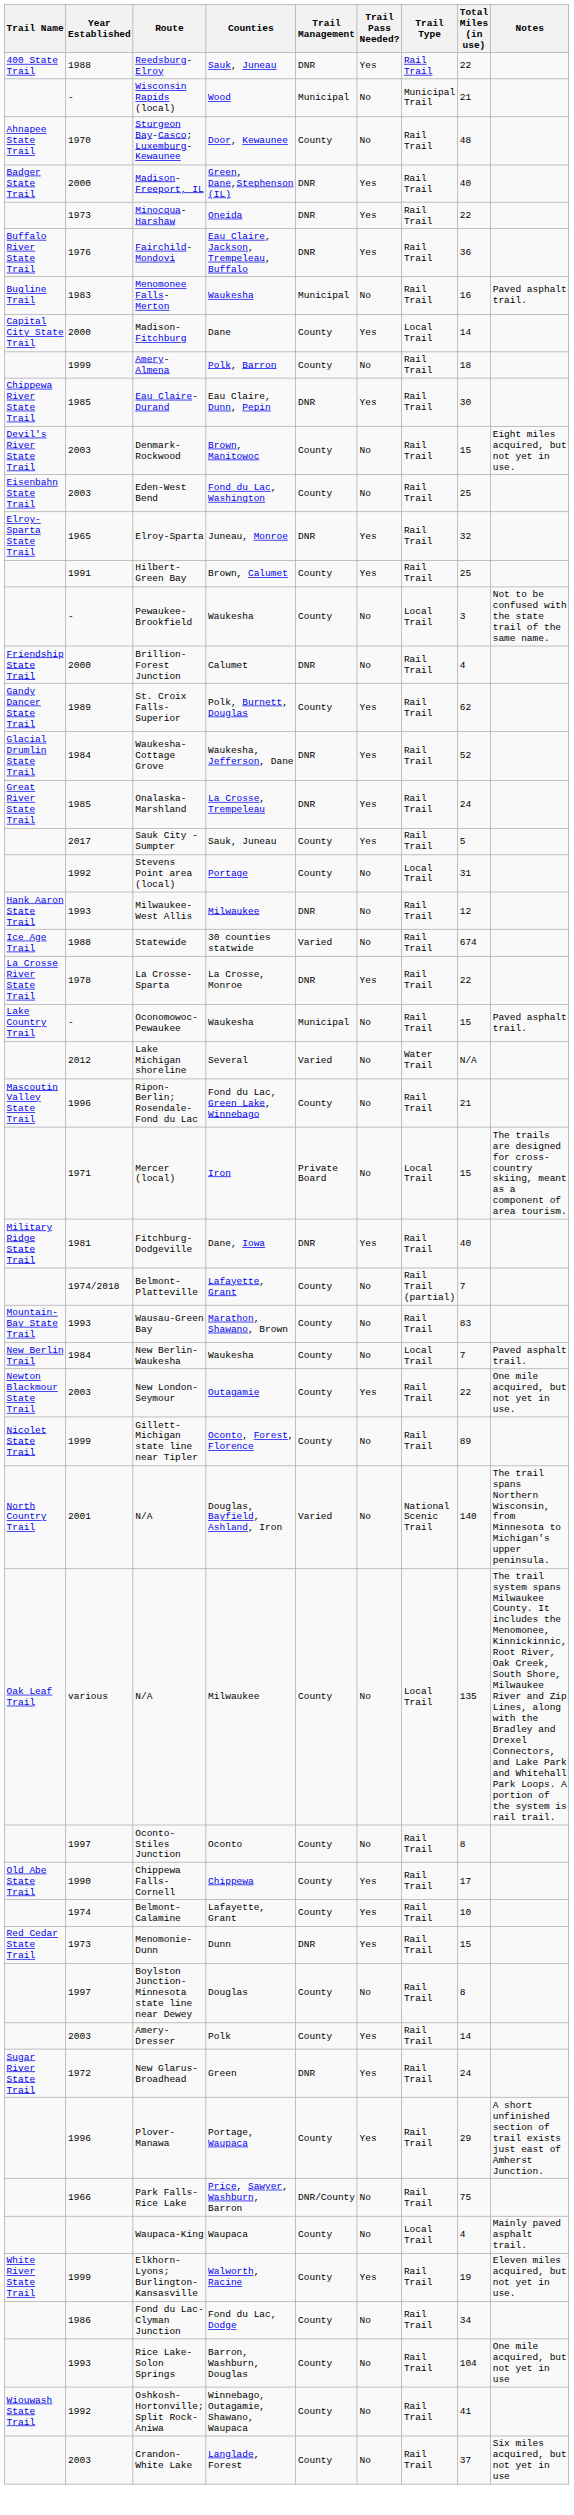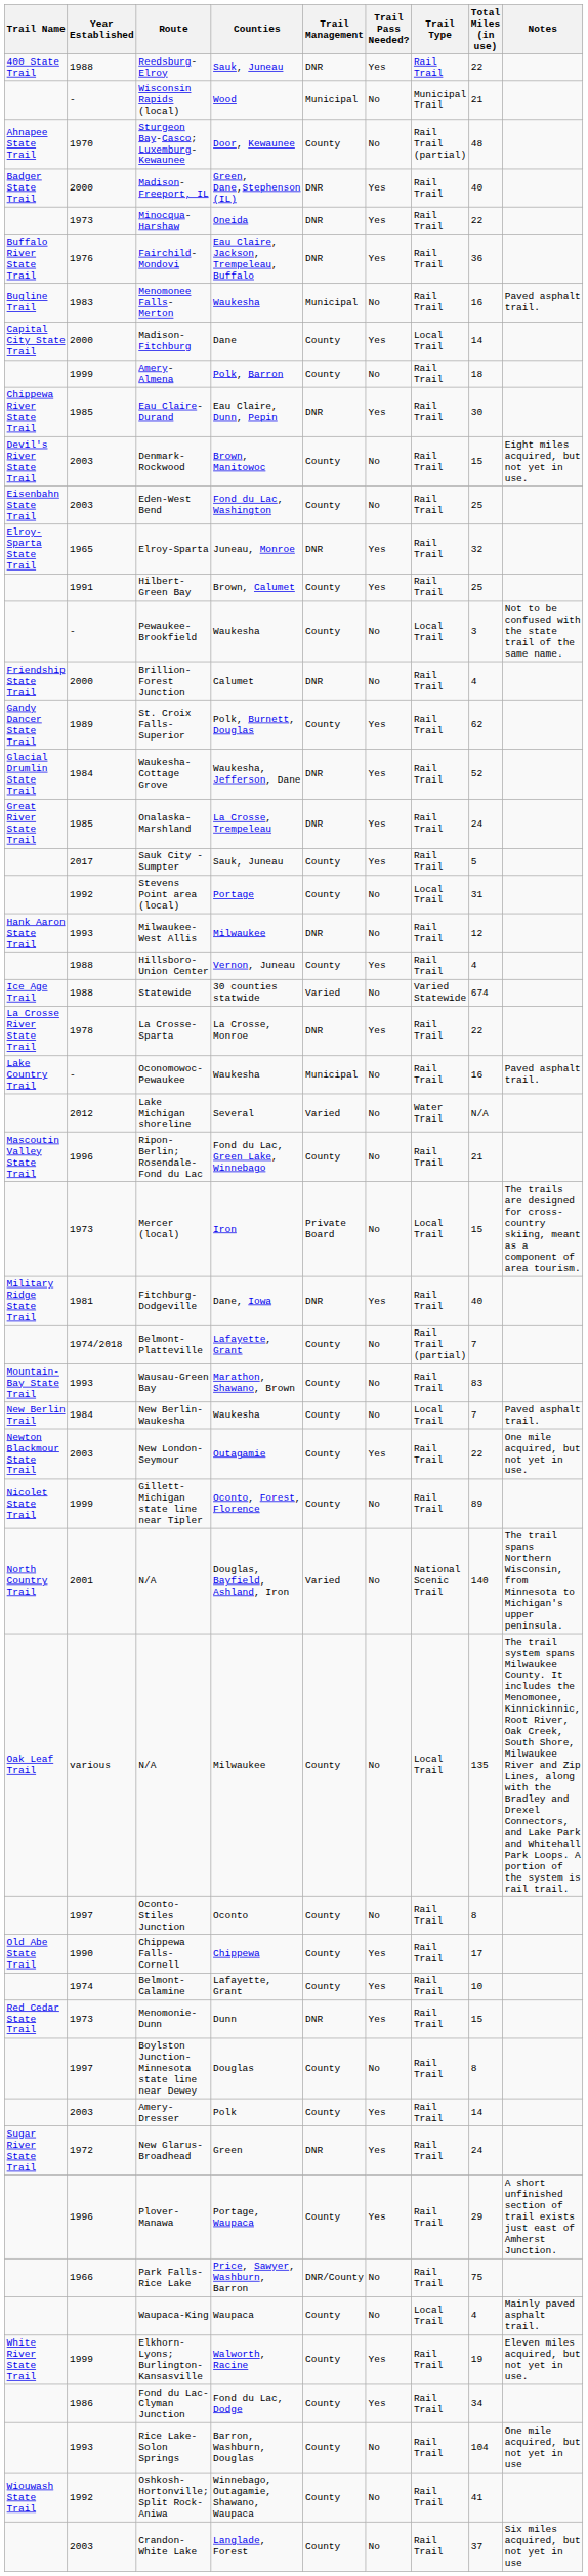Sturgeon Bay-Casco; Luxemburg-Kewaunee | Trail Type: Rail Trail -> Rail Trail (partial)
+ row: 1988 | Hillsboro-Union Center | Vernon, Juneau | County | Yes | Rail Trail | 4
Statewide | Trail Type: Rail Trail -> Varied Statewide
Oconomowoc-Pewaukee | Total Miles (in use): 15 -> 16
Mercer (local) | Year Established: 1971 -> 1973
Fond du Lac-Clyman Junction | Trail Pass Needed?: No -> Yes
